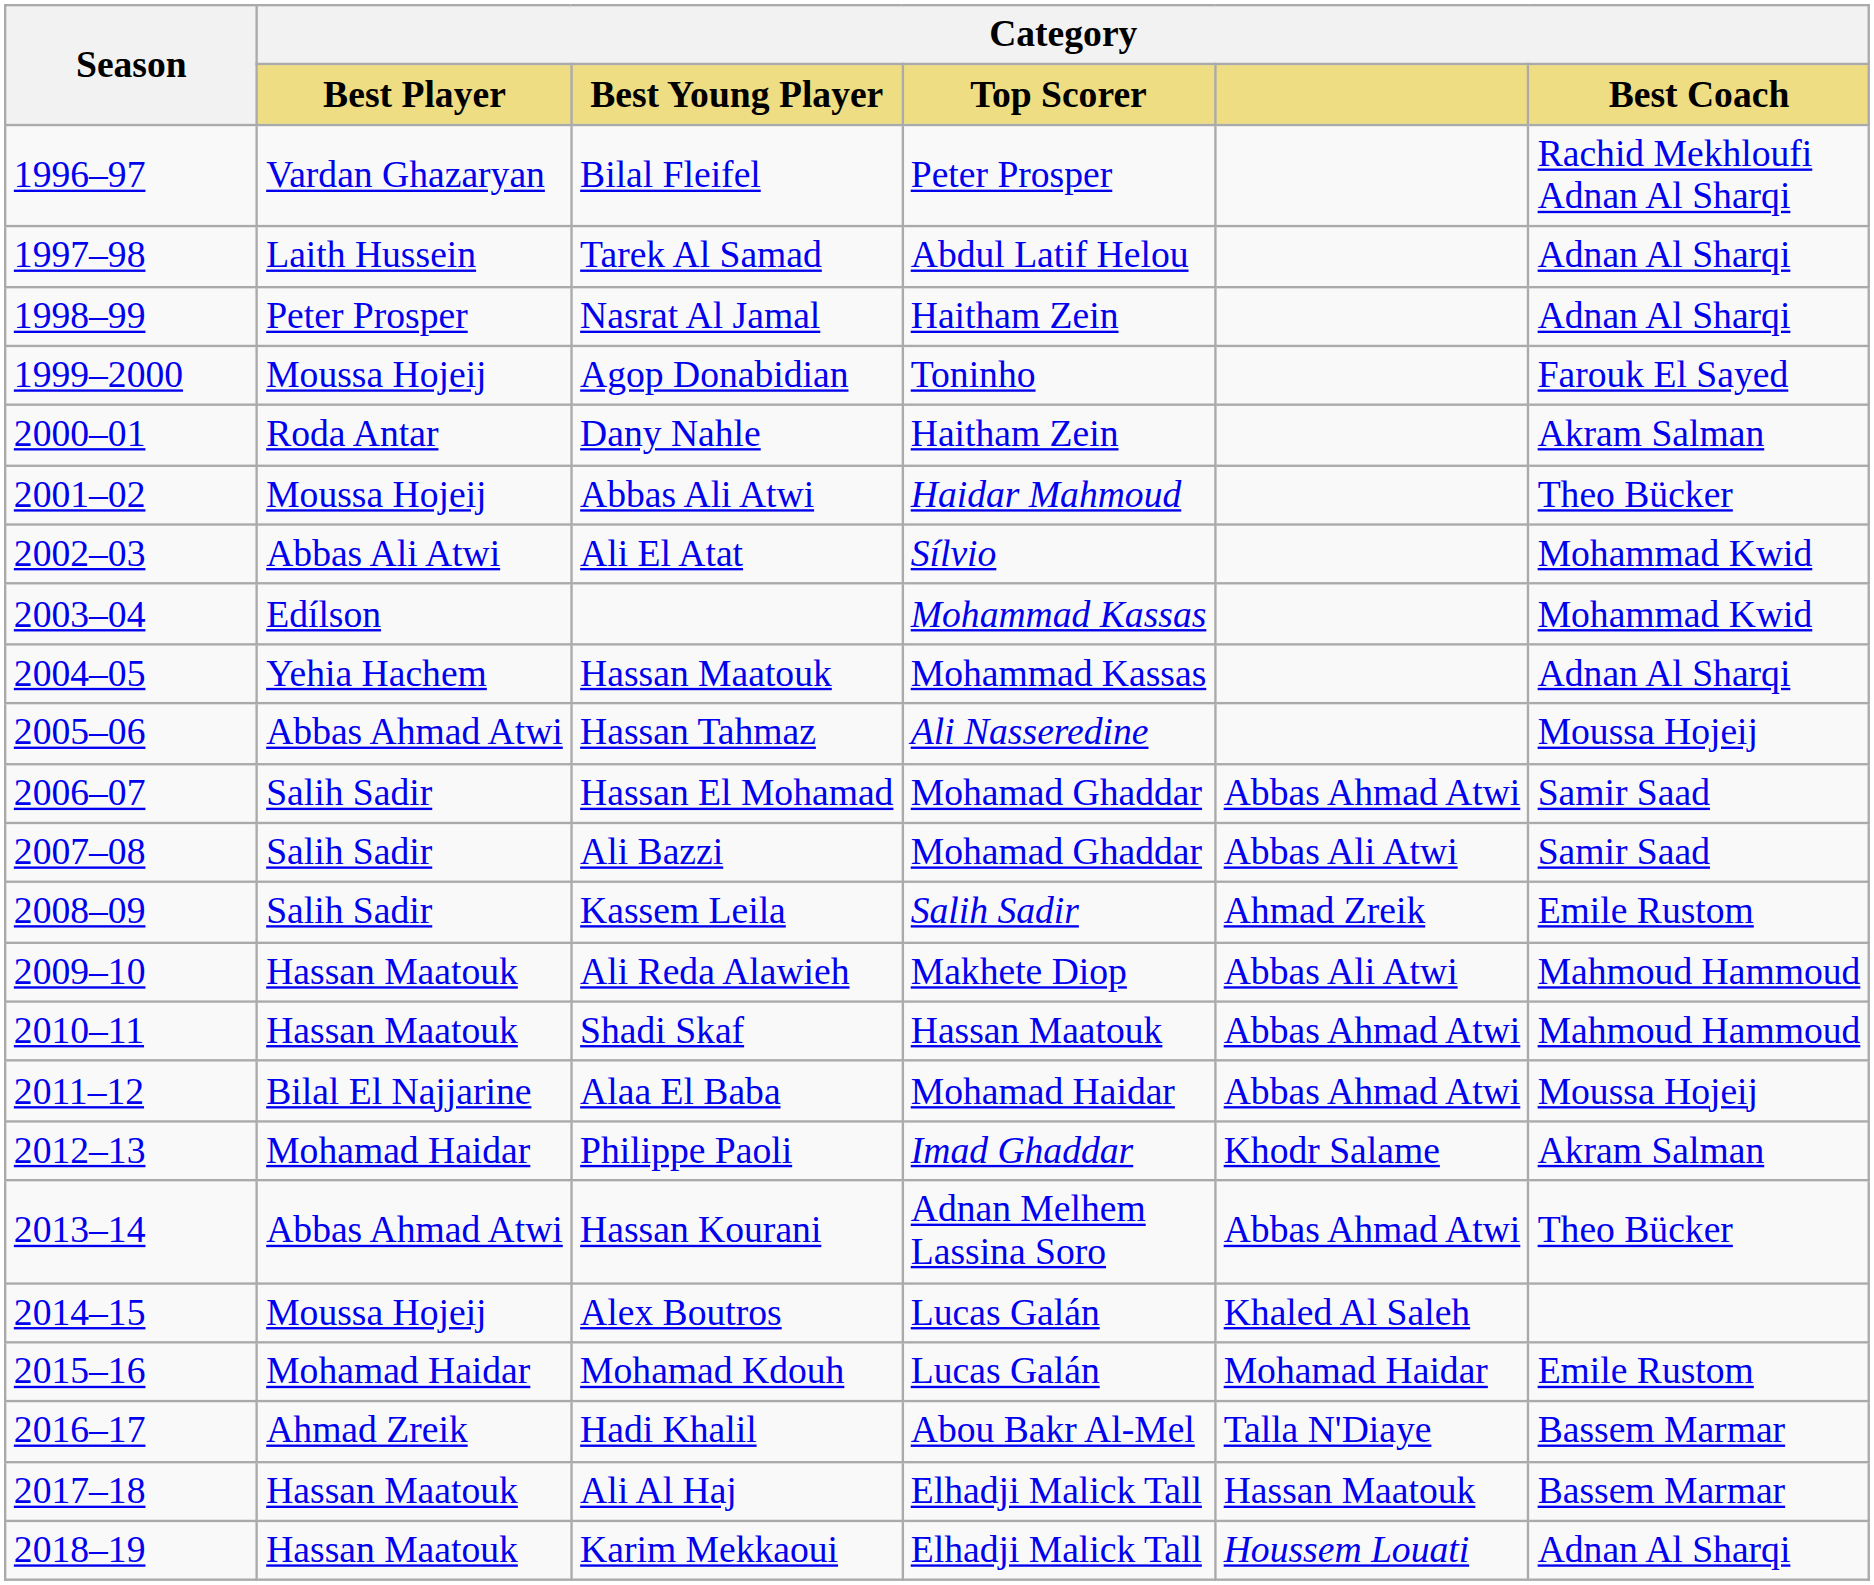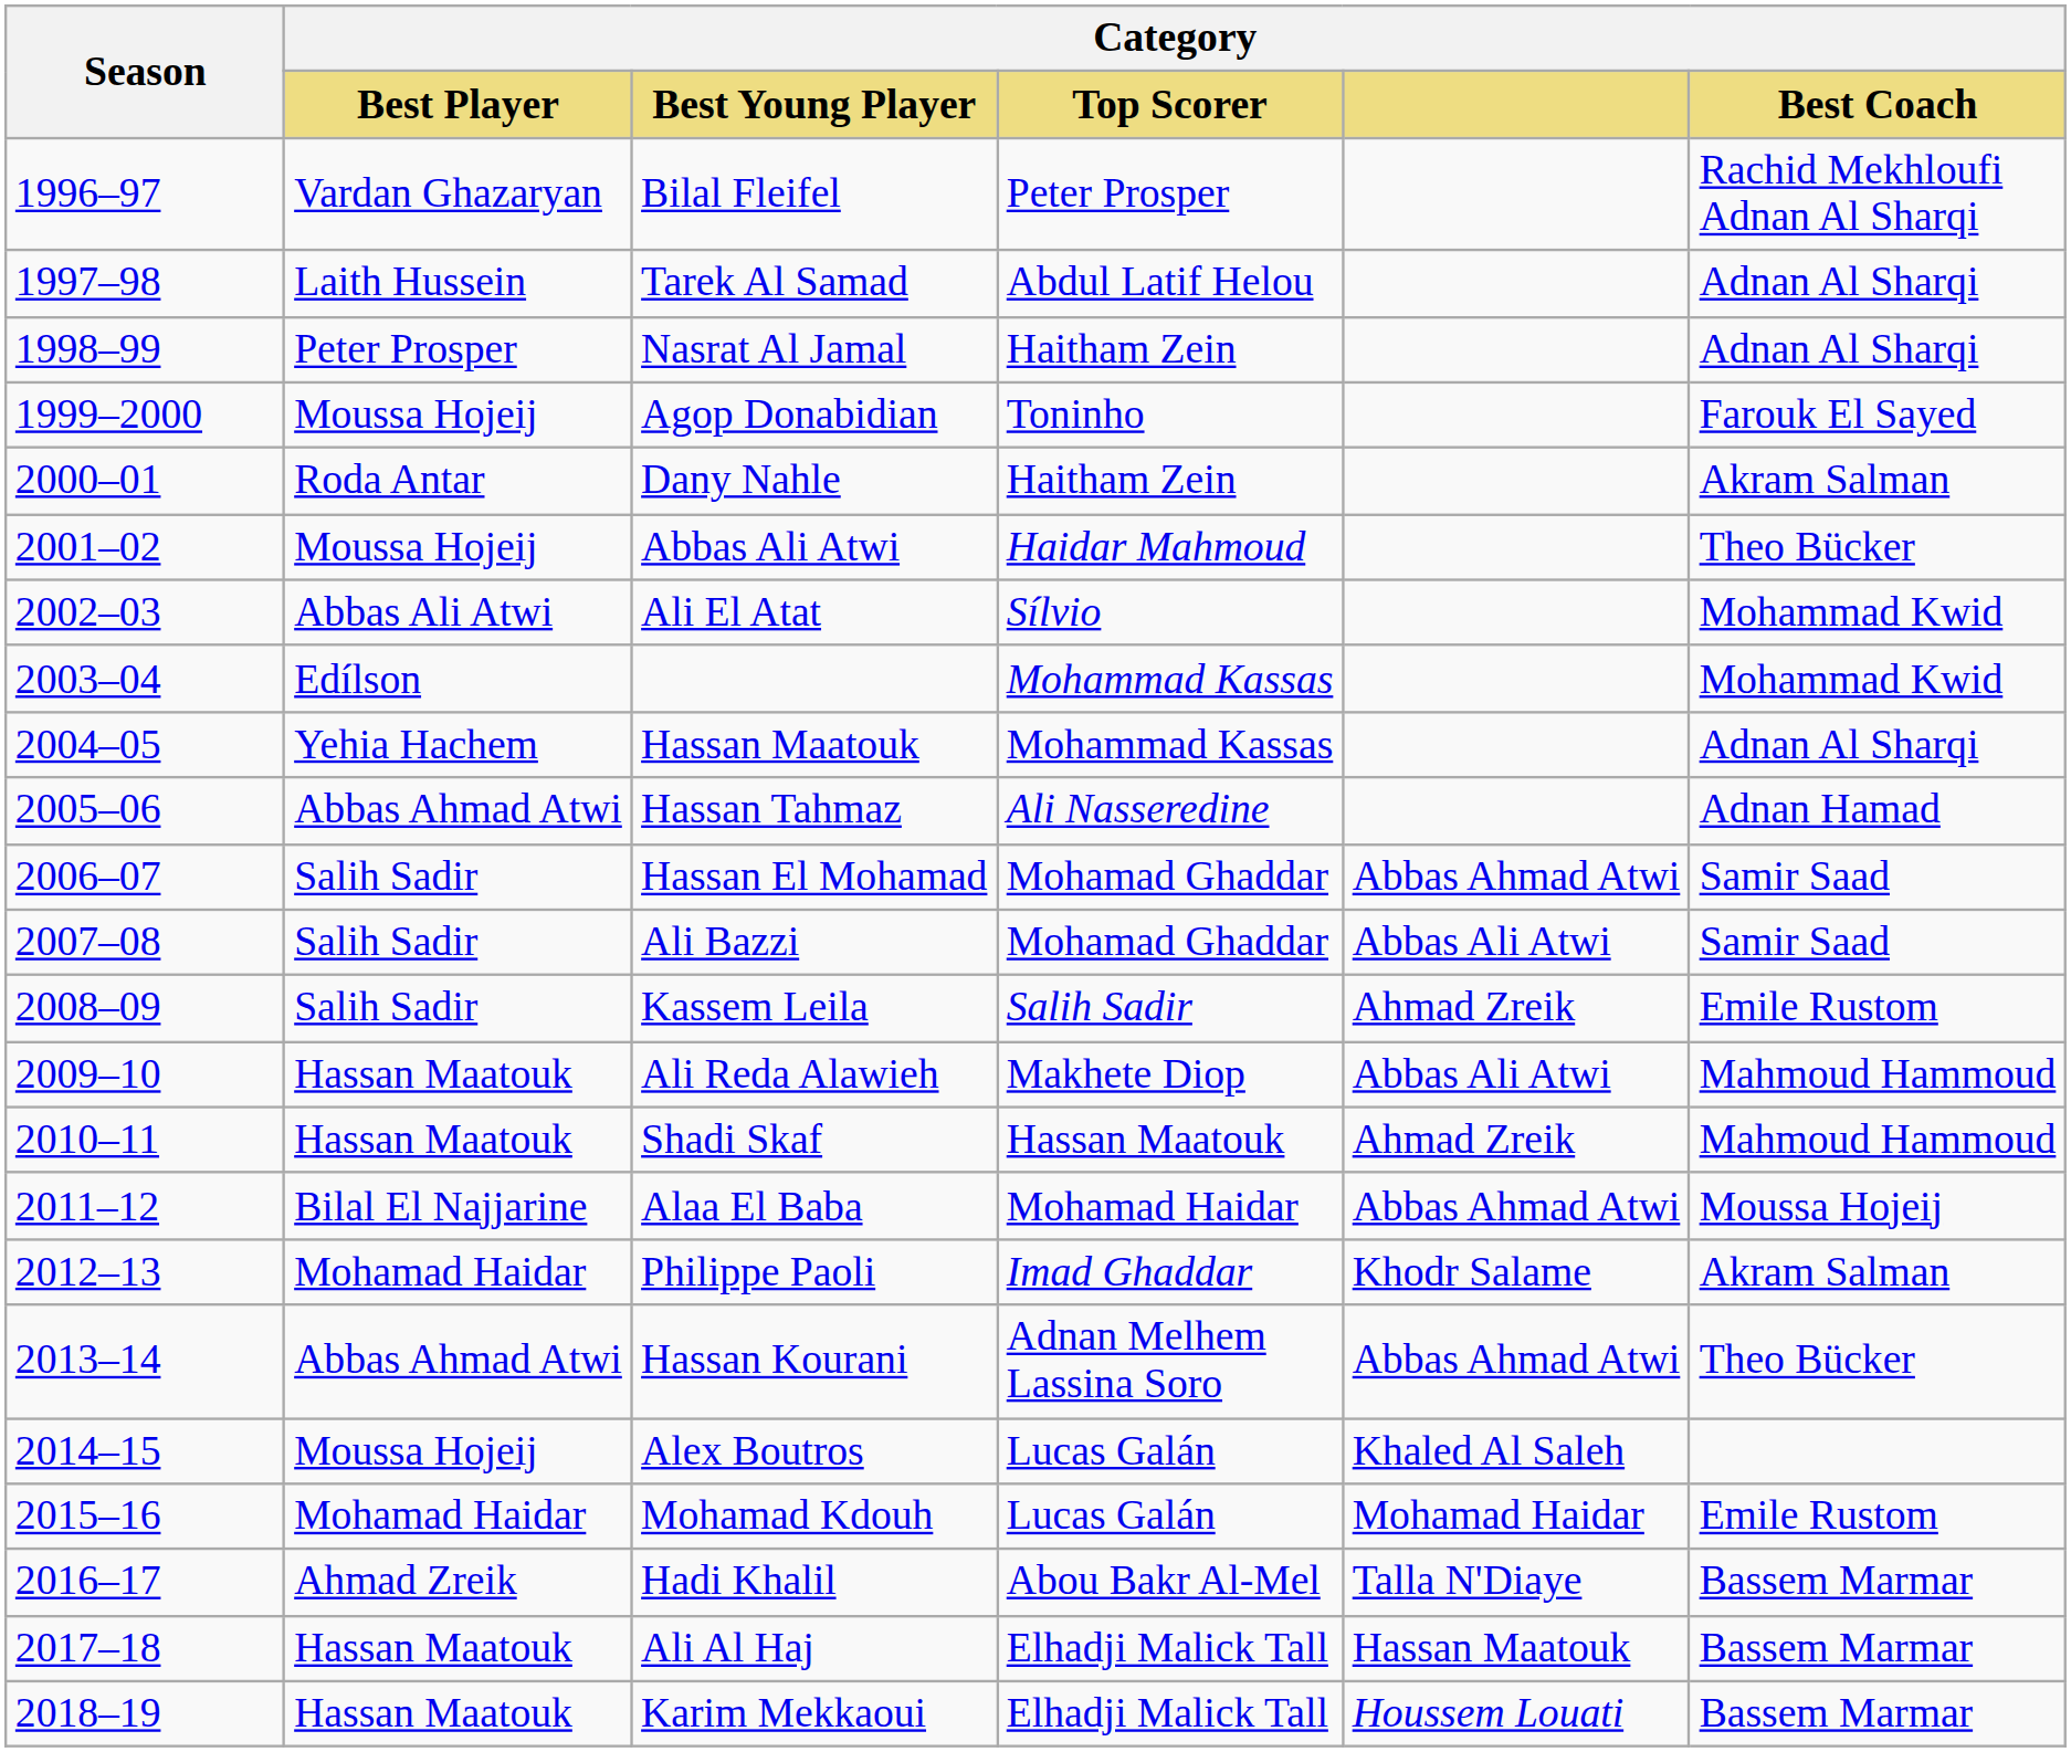Hassan Tahmaz | Category / Best Coach: Moussa Hojeij -> Adnan Hamad
Shadi Skaf | Category: Abbas Ahmad Atwi -> Ahmad Zreik
Karim Mekkaoui | Category / Best Coach: Adnan Al Sharqi -> Bassem Marmar
